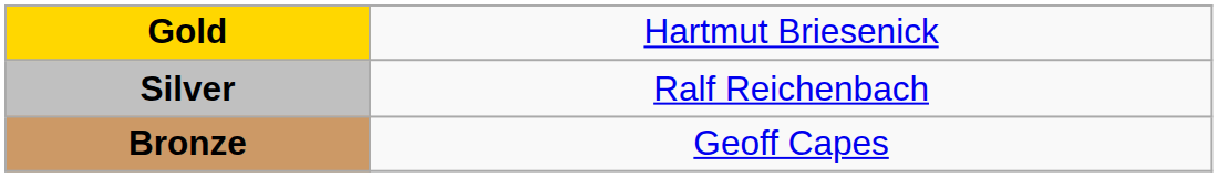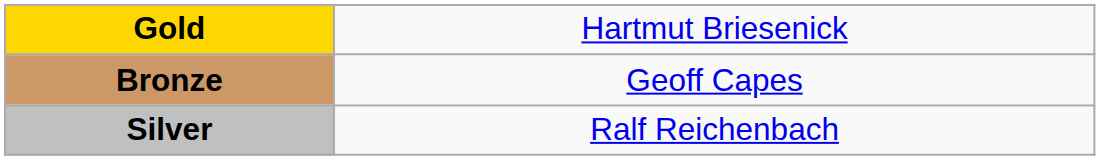rows swapped: Silver <-> Bronze
